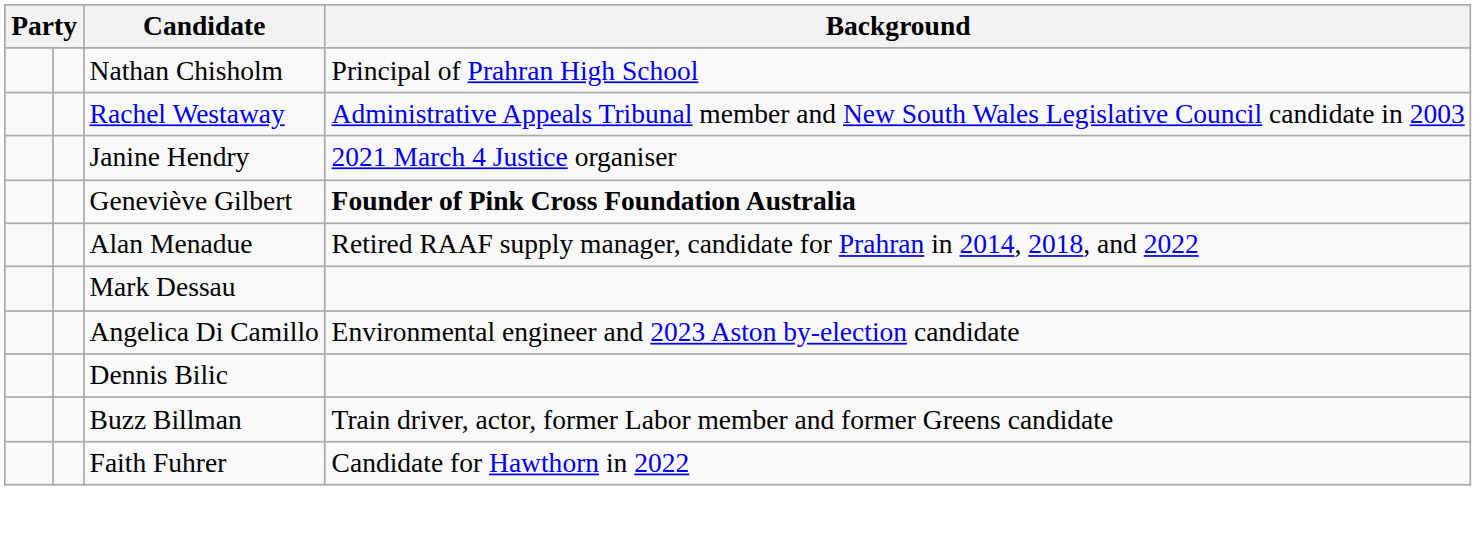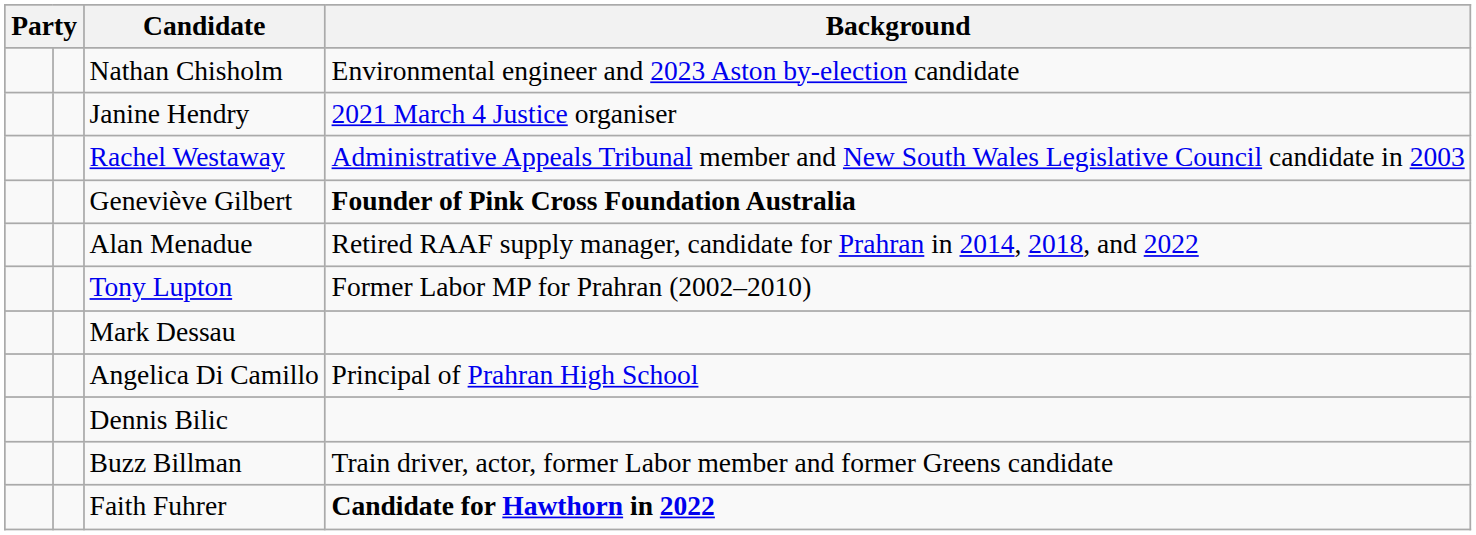Nathan Chisholm | Background: Principal of Prahran High School -> Environmental engineer and 2023 Aston by-election candidate
rows swapped: Rachel Westaway <-> Janine Hendry
+ row: Tony Lupton | Former Labor MP for Prahran (2002–2010)
Angelica Di Camillo | Background: Environmental engineer and 2023 Aston by-election candidate -> Principal of Prahran High School
Faith Fuhrer | Background: normal -> bold
